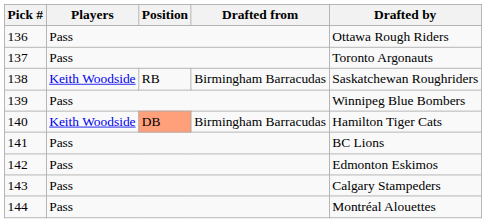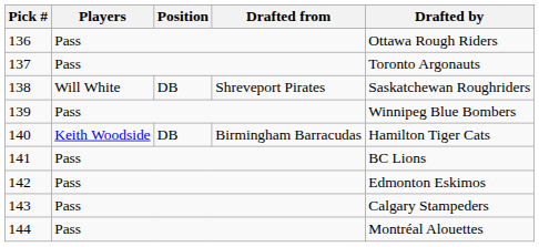138 | Players: Keith Woodside -> Will White
138 | Position: RB -> DB
138 | Drafted from: Birmingham Barracudas -> Shreveport Pirates
140 | Position: lightsalmon background -> no background
